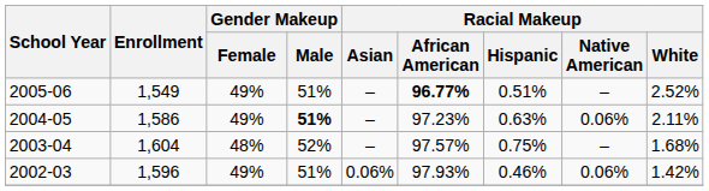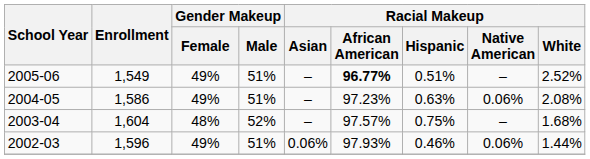2004-05 | Gender Makeup / Male: bold -> normal
2004-05 | Racial Makeup / White: 2.11% -> 2.08%
2002-03 | Racial Makeup / White: 1.42% -> 1.44%
